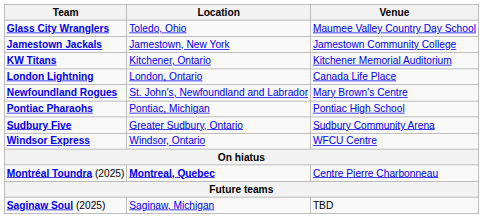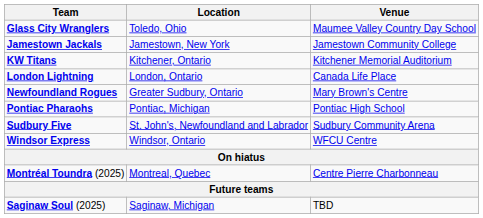Newfoundland Rogues | Location: St. John's, Newfoundland and Labrador -> Greater Sudbury, Ontario
Sudbury Five | Location: Greater Sudbury, Ontario -> St. John's, Newfoundland and Labrador
Montréal Toundra (2025) | Location: bold -> normal
